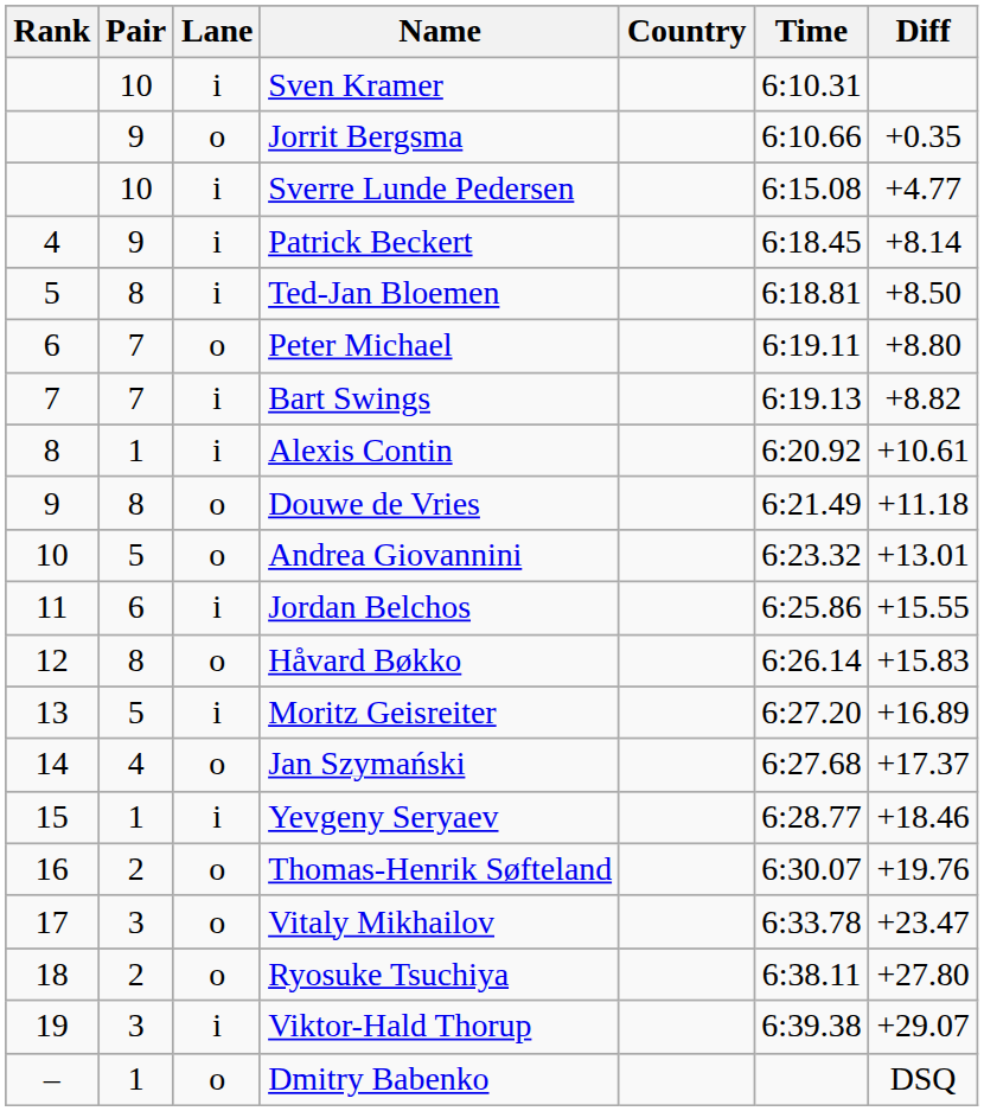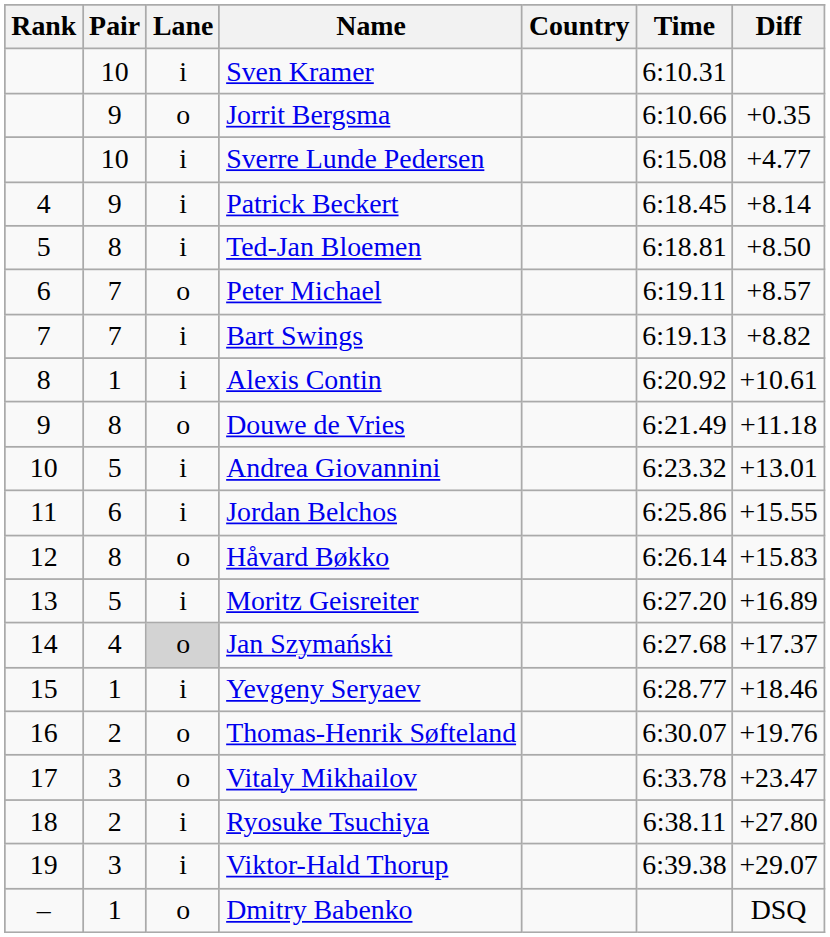Peter Michael | Diff: +8.80 -> +8.57
Andrea Giovannini | Lane: o -> i
Jan Szymański | Lane: no background -> lightgrey background
Ryosuke Tsuchiya | Lane: o -> i
